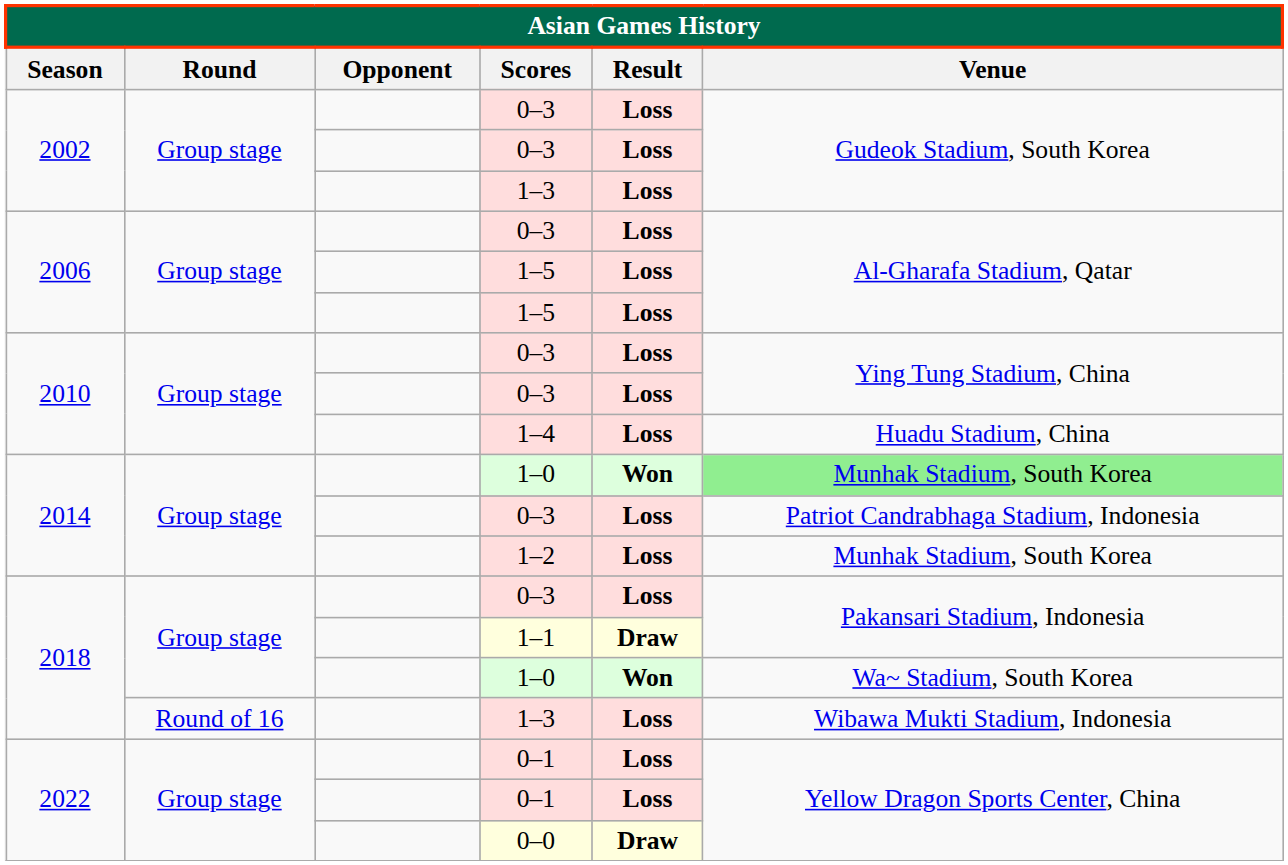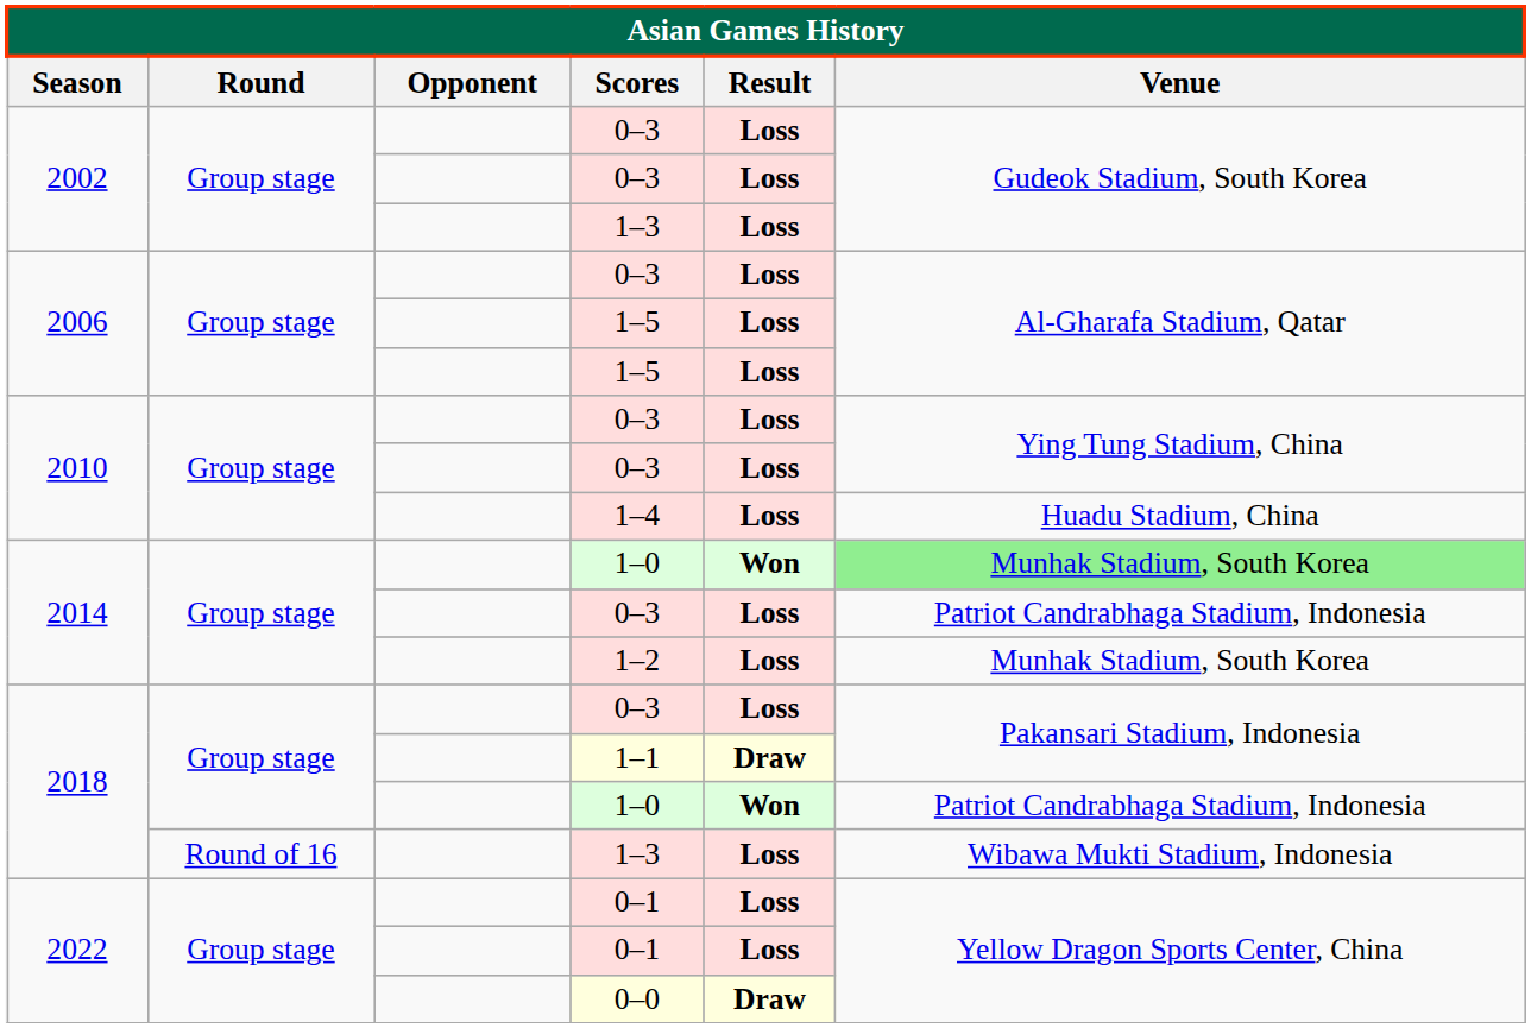2018 / 1–0 | Venue: Wa~ Stadium, South Korea -> Patriot Candrabhaga Stadium, Indonesia
